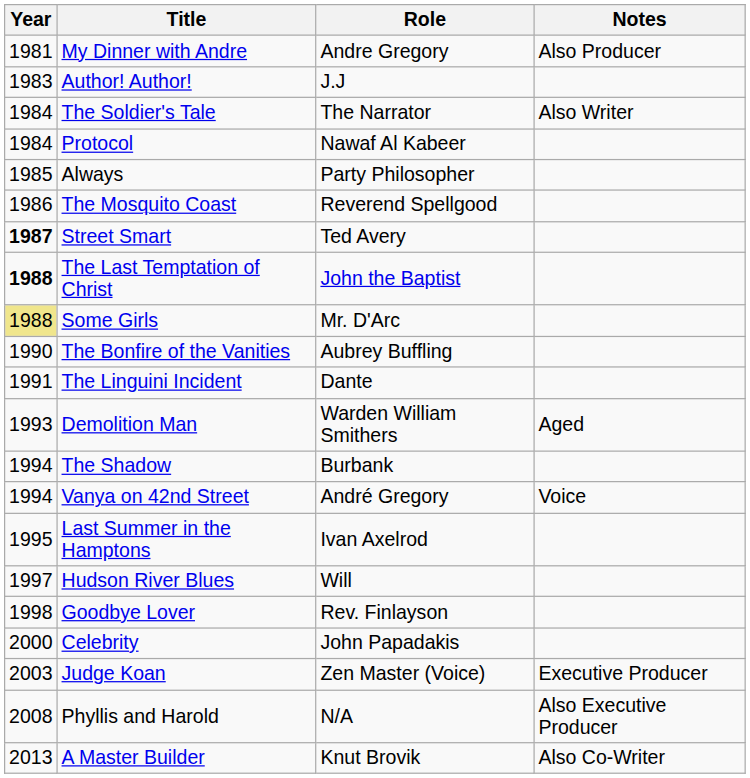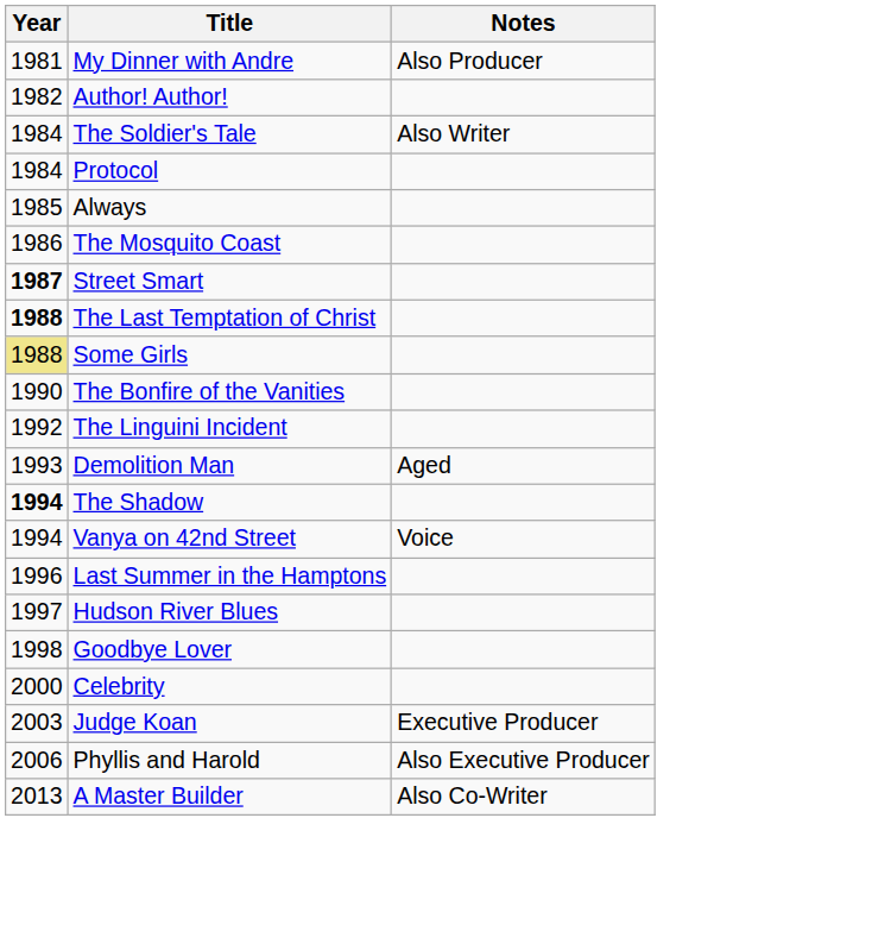- column: Role | Andre Gregory | J.J | The Narrator | Nawaf Al Kabeer | Party Philosopher | Reverend Spellgood | Ted Avery | John the Baptist | Mr. D'Arc | Aubrey Buffling | Dante | Warden William Smithers | Burbank | André Gregory | Ivan Axelrod | Will | Rev. Finlayson | John Papadakis | Zen Master (Voice) | N/A | Knut Brovik
Author! Author! | Year: 1983 -> 1982
The Linguini Incident | Year: 1991 -> 1992
The Shadow | Year: normal -> bold
Last Summer in the Hamptons | Year: 1995 -> 1996
Phyllis and Harold | Year: 2008 -> 2006
